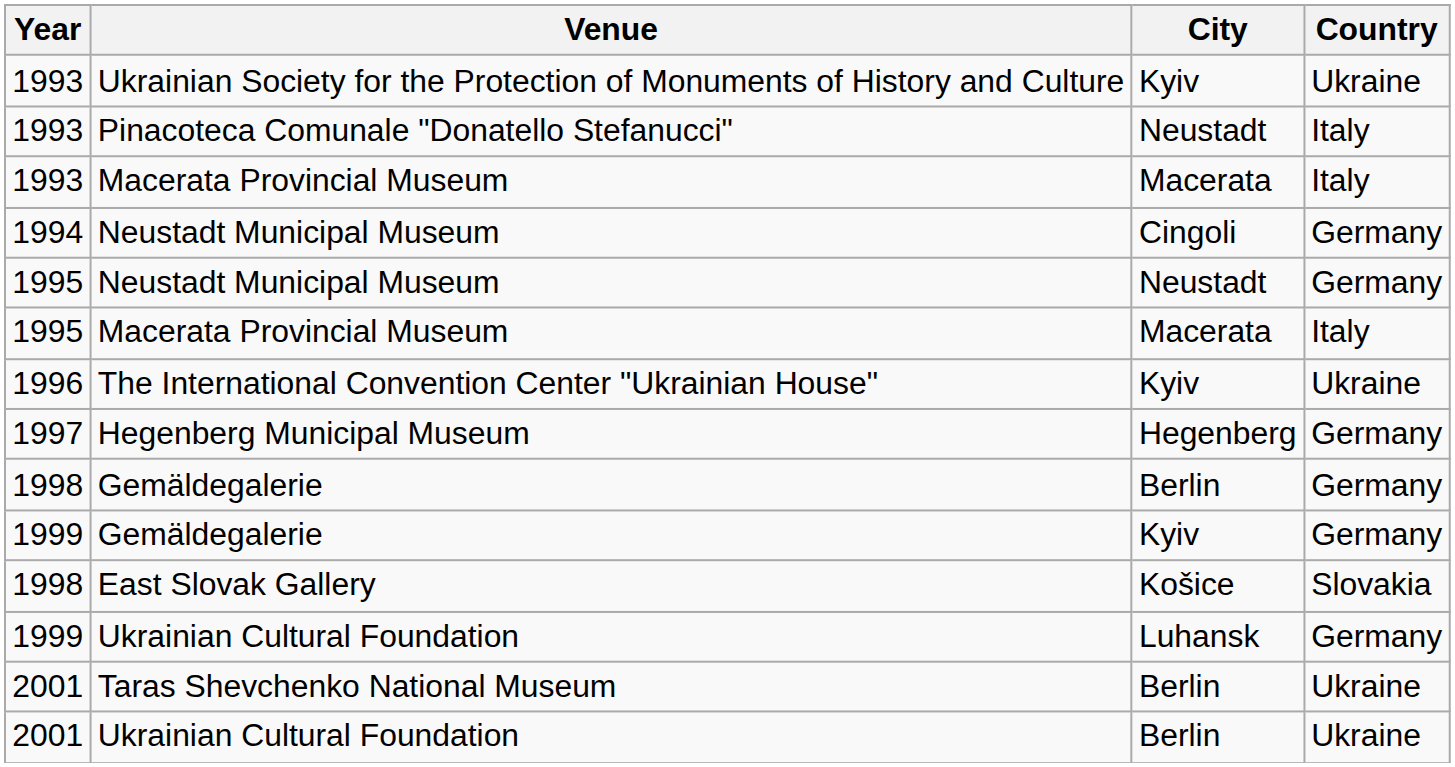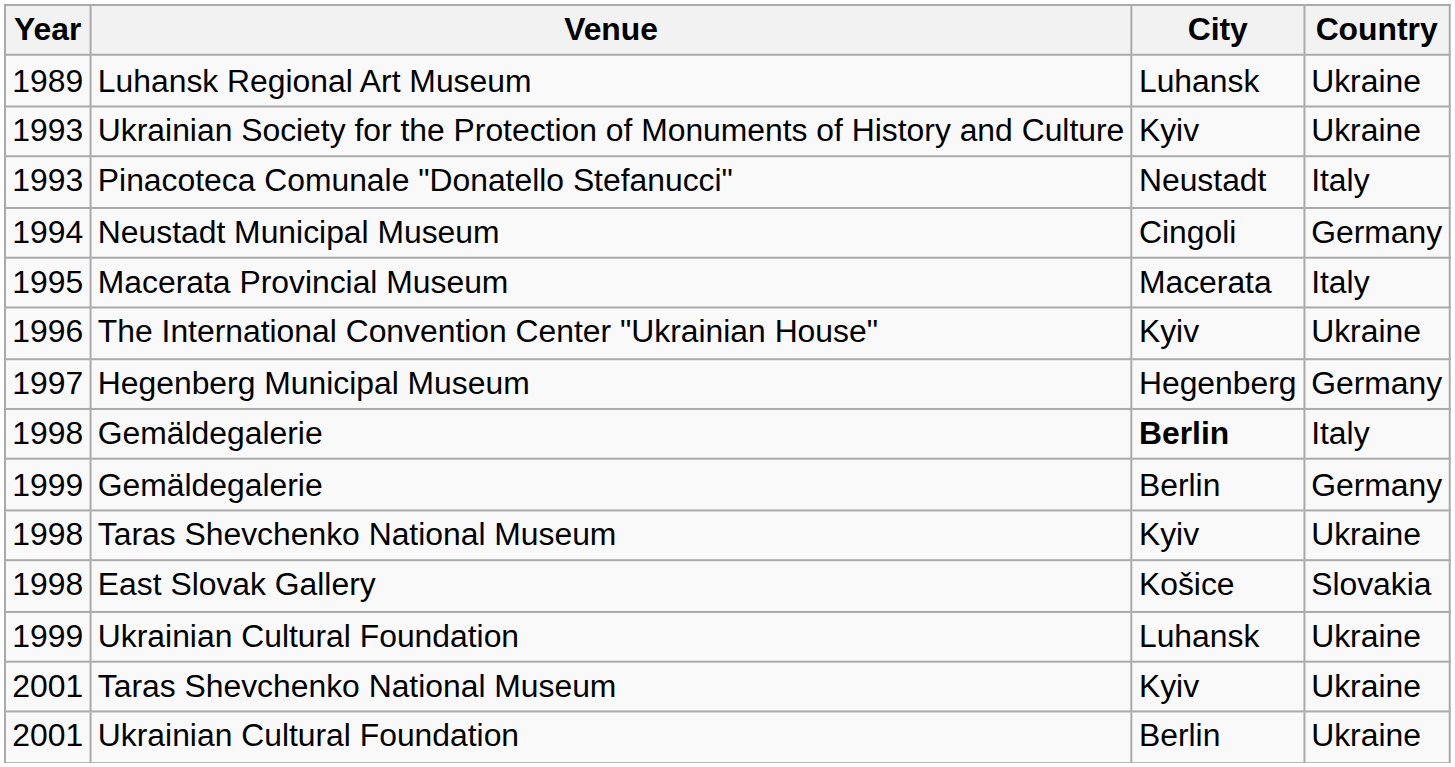+ row: 1989 | Luhansk Regional Art Museum | Luhansk | Ukraine
- row: 1993 | Macerata Provincial Museum | Macerata | Italy
- row: 1995 | Neustadt Municipal Museum | Neustadt | Germany
1998 / Gemäldegalerie | City: normal -> bold
1998 / Gemäldegalerie | Country: Germany -> Italy
1999 / Gemäldegalerie | City: Kyiv -> Berlin
+ row: 1998 | Taras Shevchenko National Museum | Kyiv | Ukraine
1999 / Ukrainian Cultural Foundation | Country: Germany -> Ukraine
2001 / Taras Shevchenko National Museum | City: Berlin -> Kyiv
